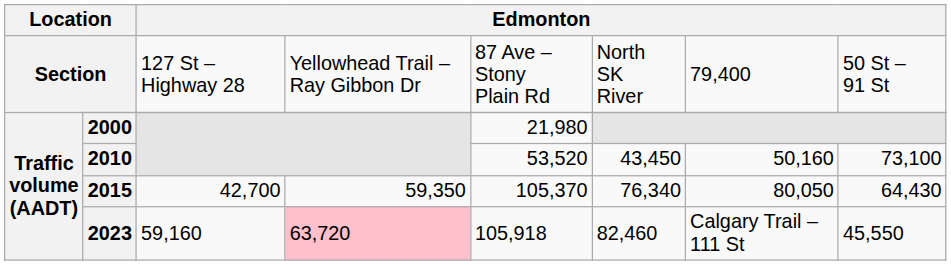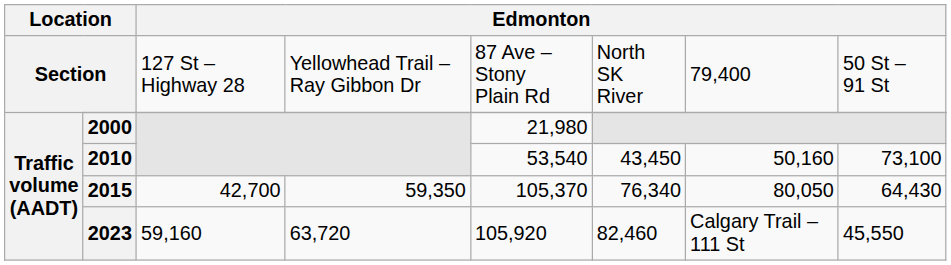2010 | column 5: 53,520 -> 53,540
2023 | column 4: pink background -> no background
2023 | column 5: 105,918 -> 105,920
